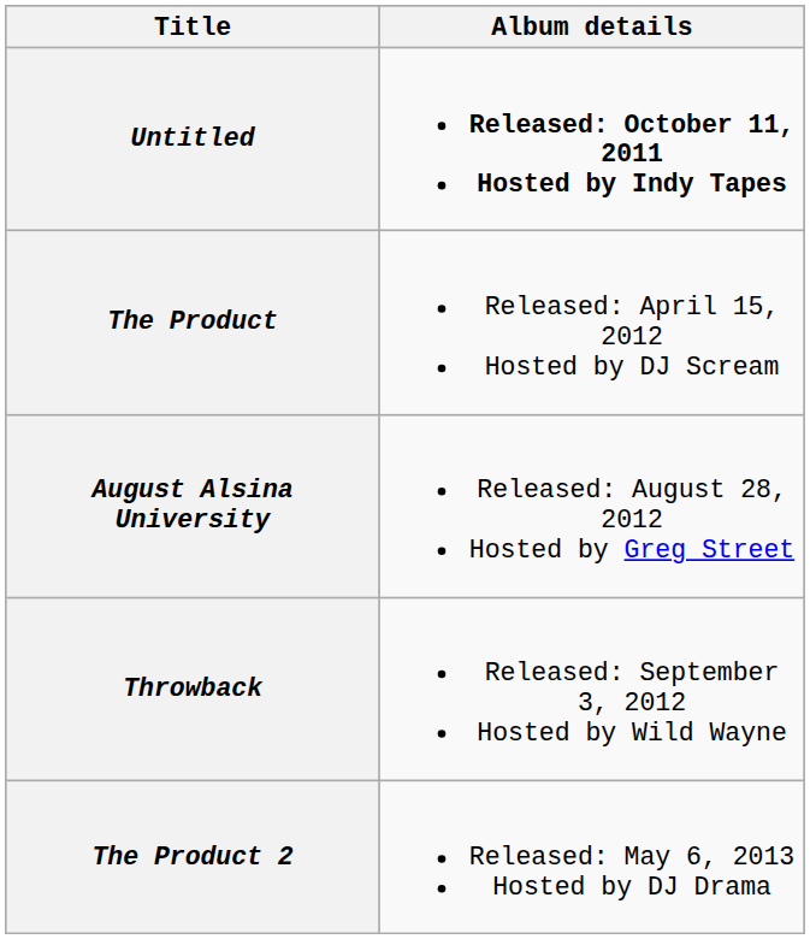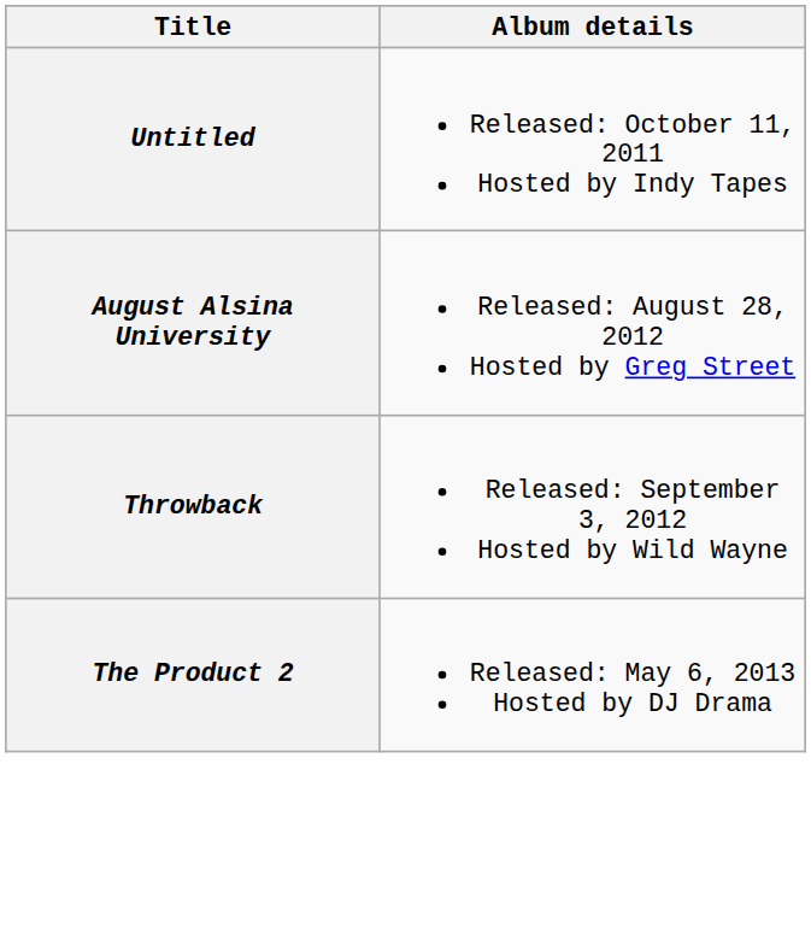Untitled | Album details: bold -> normal
- row: The Product | Released: April 15, 2012 Hosted by DJ Scream
